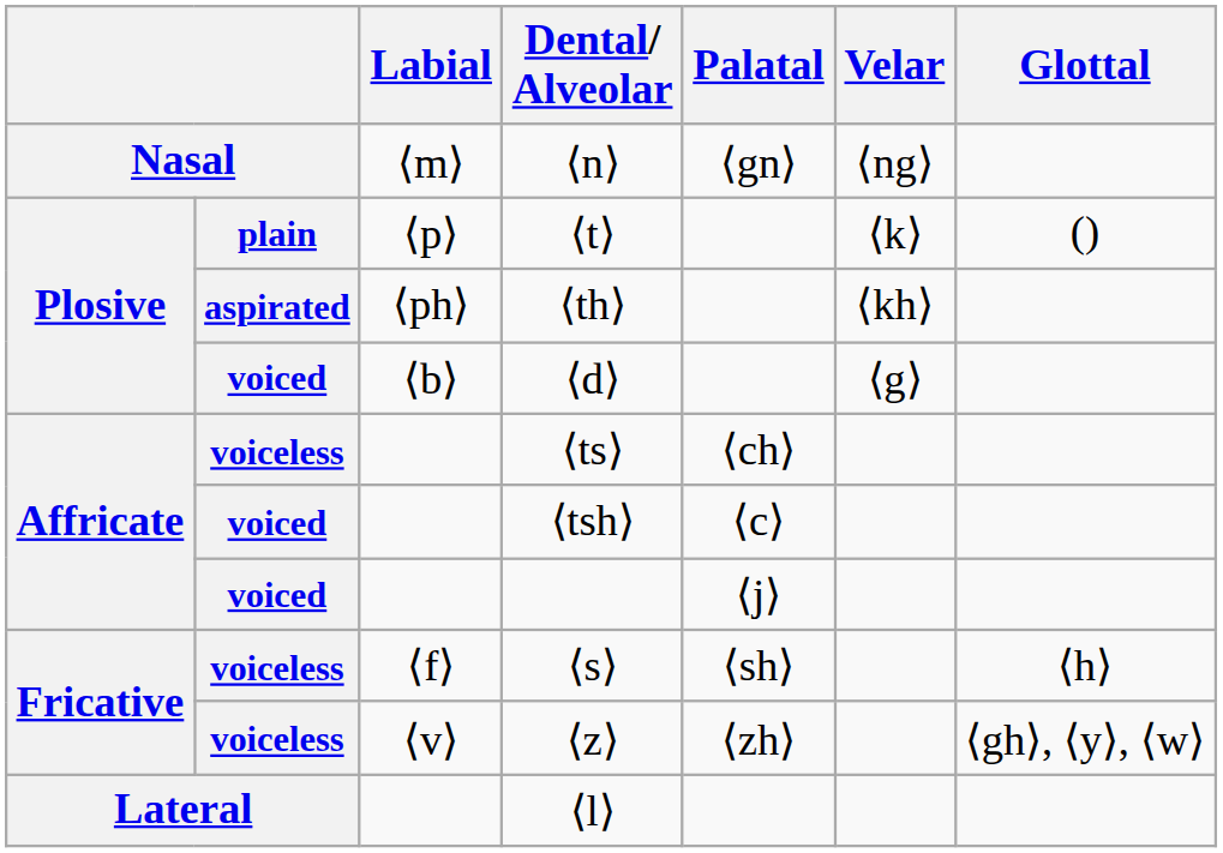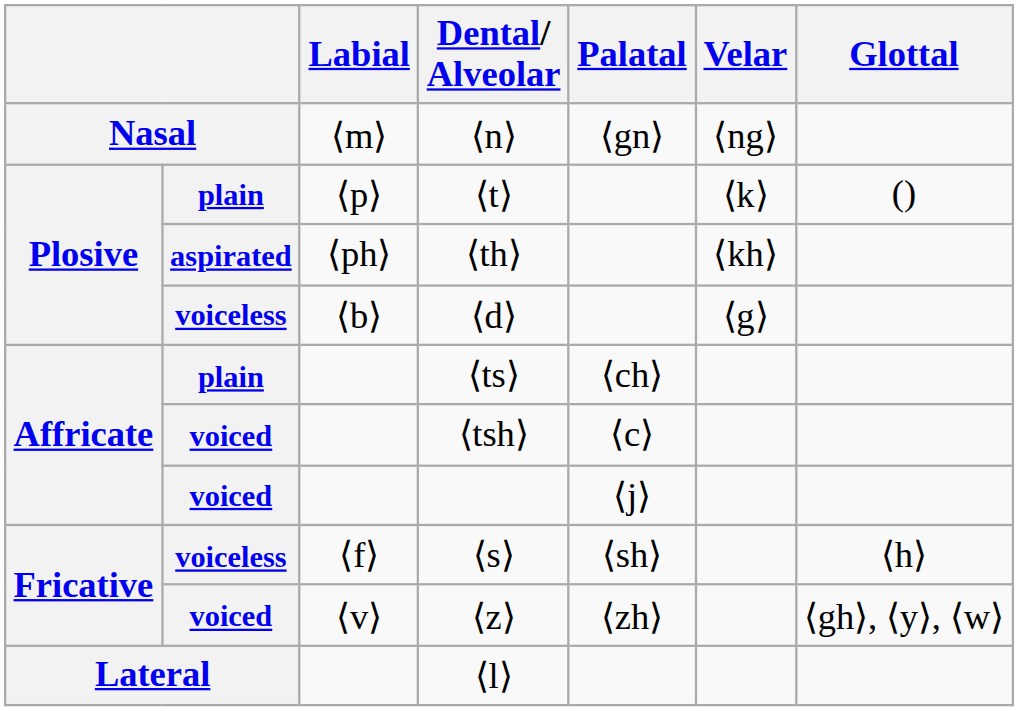⟨d⟩ | column 2: voiced -> voiceless
⟨ts⟩ | column 2: voiceless -> plain
⟨z⟩ | column 2: voiceless -> voiced
